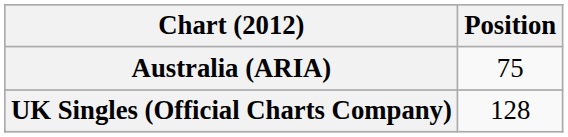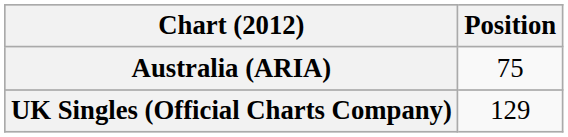UK Singles (Official Charts Company) | Position: 128 -> 129
